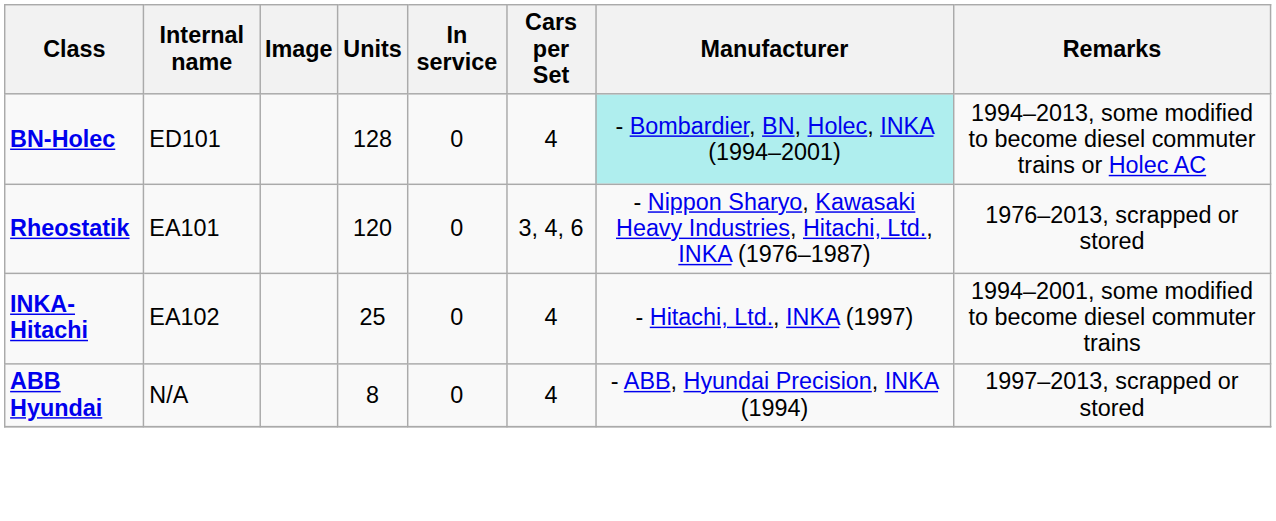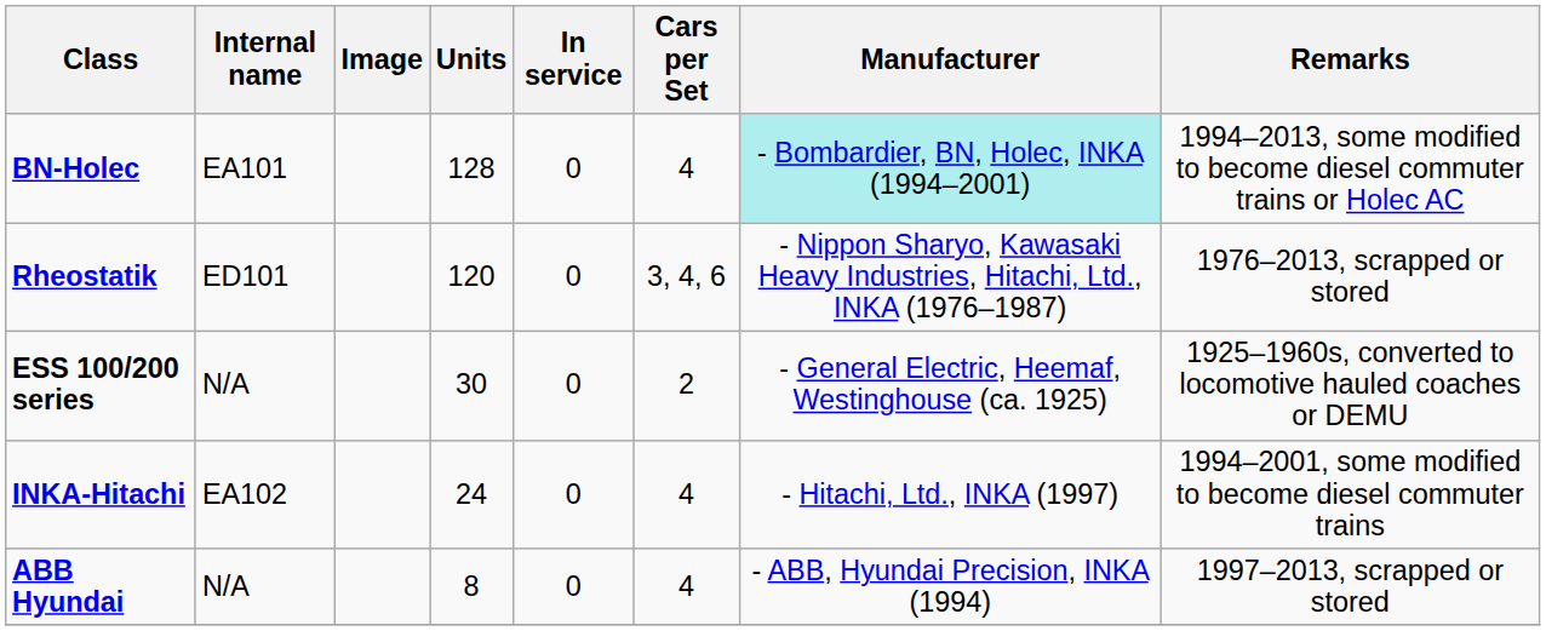BN-Holec | Internal name: ED101 -> EA101
Rheostatik | Internal name: EA101 -> ED101
+ row: ESS 100/200 series | N/A | 30 | 0 | 2 | - General Electric, Heemaf, Westinghouse (ca. 1925) | 1925–1960s, converted to locomotive hauled coaches or DEMU
INKA-Hitachi | Units: 25 -> 24
